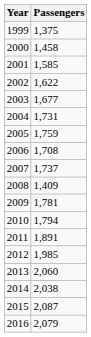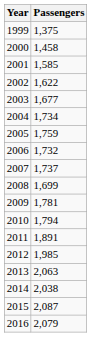2004 | Passengers: 1,731 -> 1,734
2006 | Passengers: 1,708 -> 1,732
2008 | Passengers: 1,409 -> 1,699
2013 | Passengers: 2,060 -> 2,063
